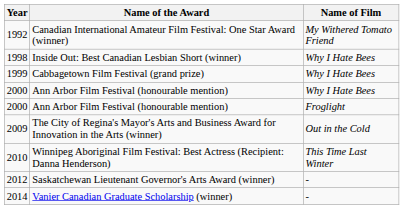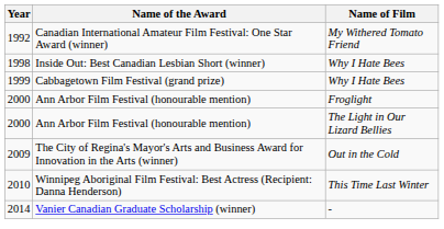- row: 2000 | Ann Arbor Film Festival (honourable mention) | Why I Hate Bees
+ row: 2000 | Ann Arbor Film Festival (honourable mention) | The Light in Our Lizard Bellies
- row: 2012 | Saskatchewan Lieutenant Governor's Arts Award (winner) | -
